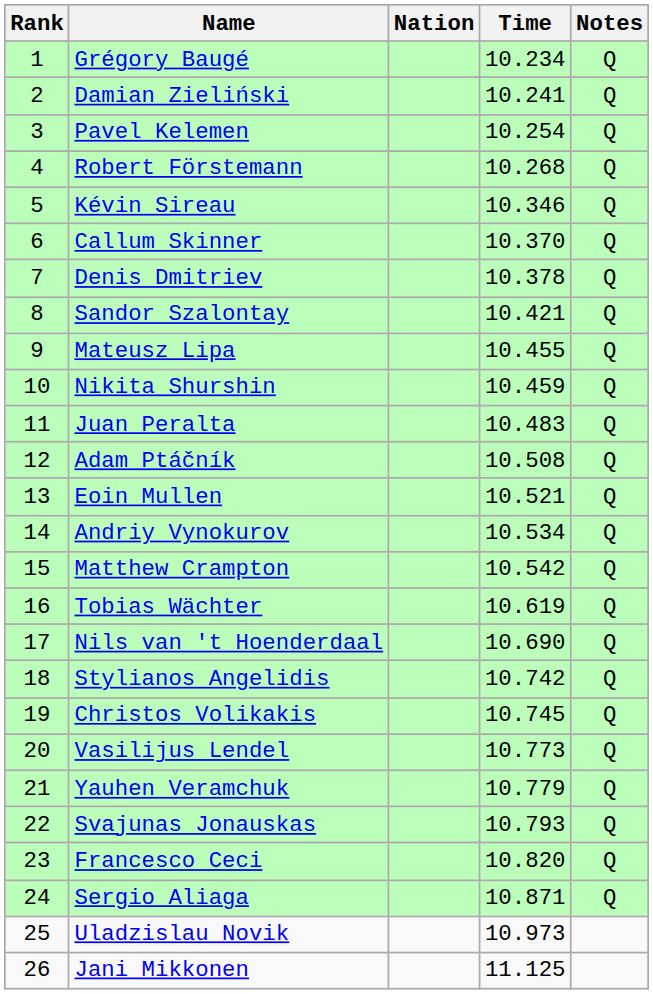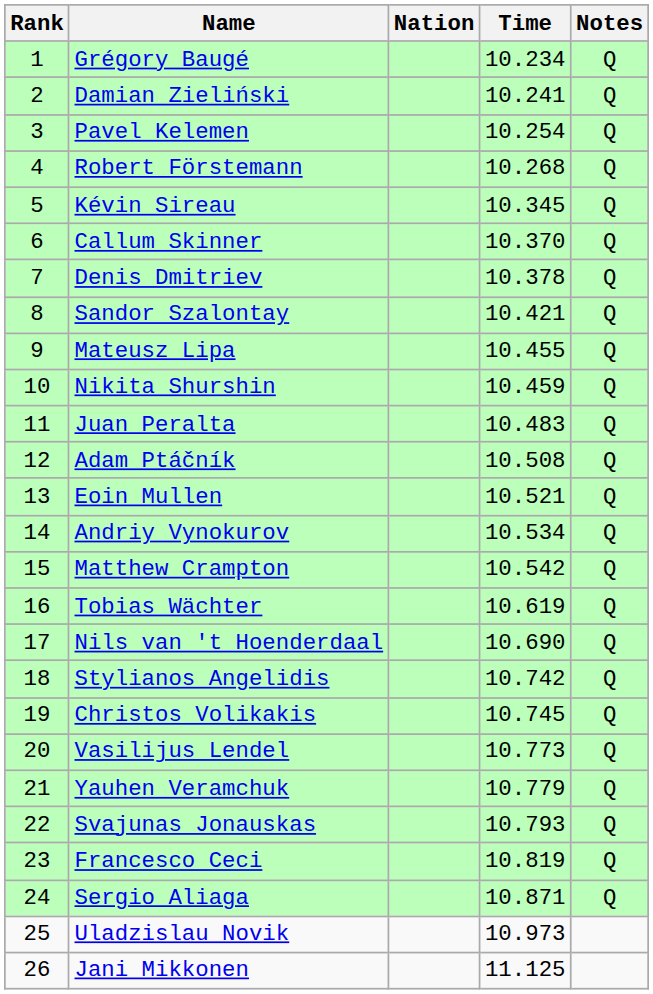Kévin Sireau | Time: 10.346 -> 10.345
Francesco Ceci | Time: 10.820 -> 10.819
